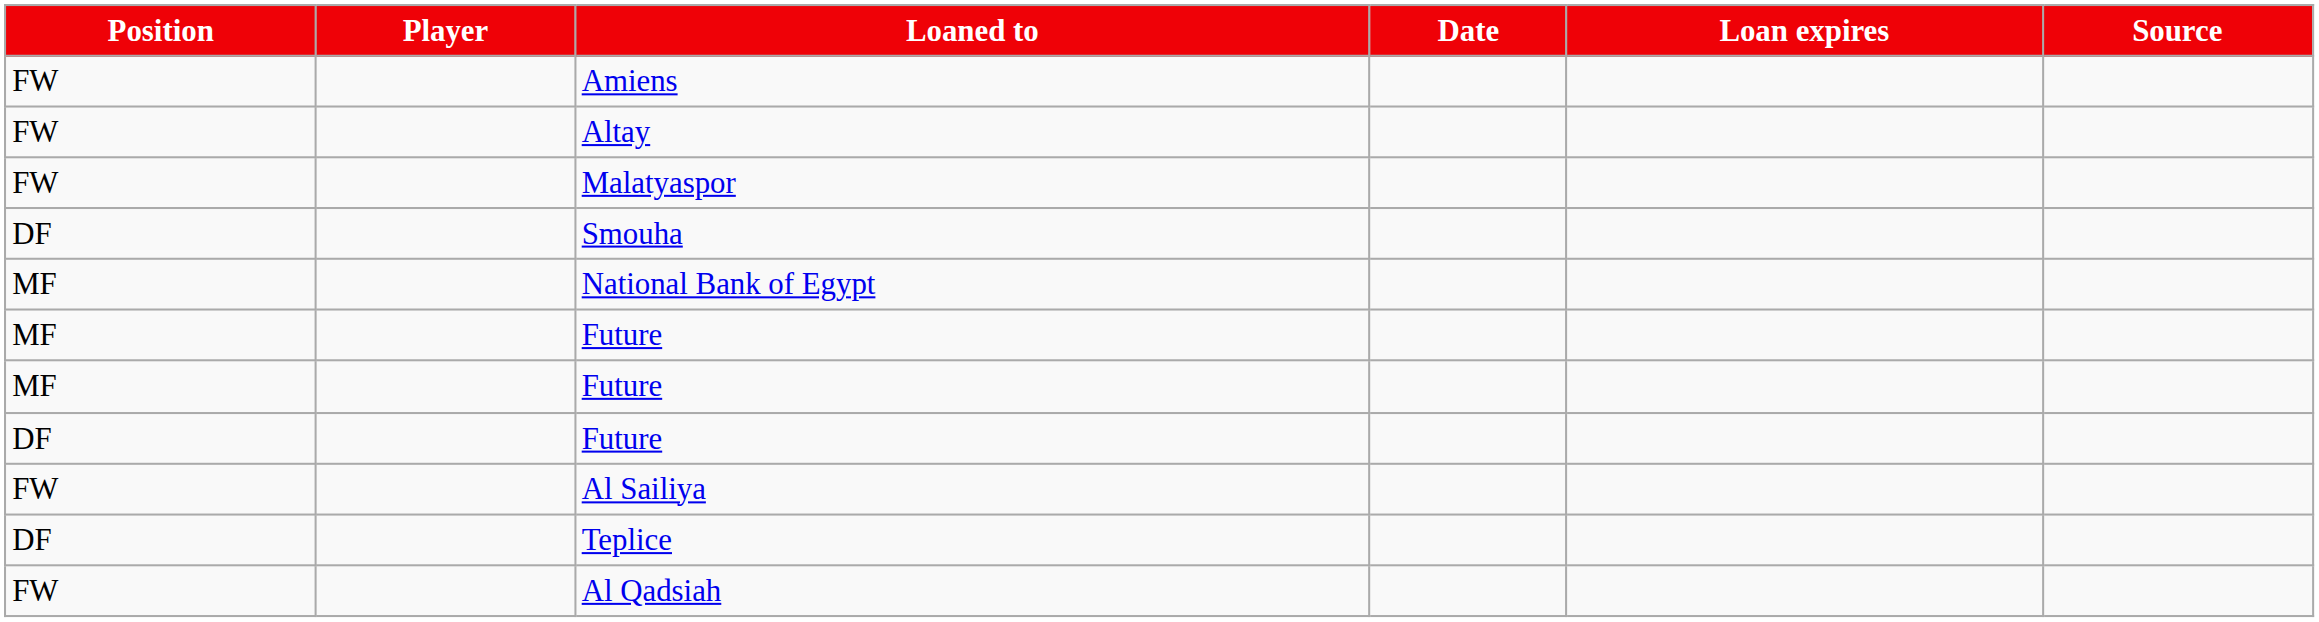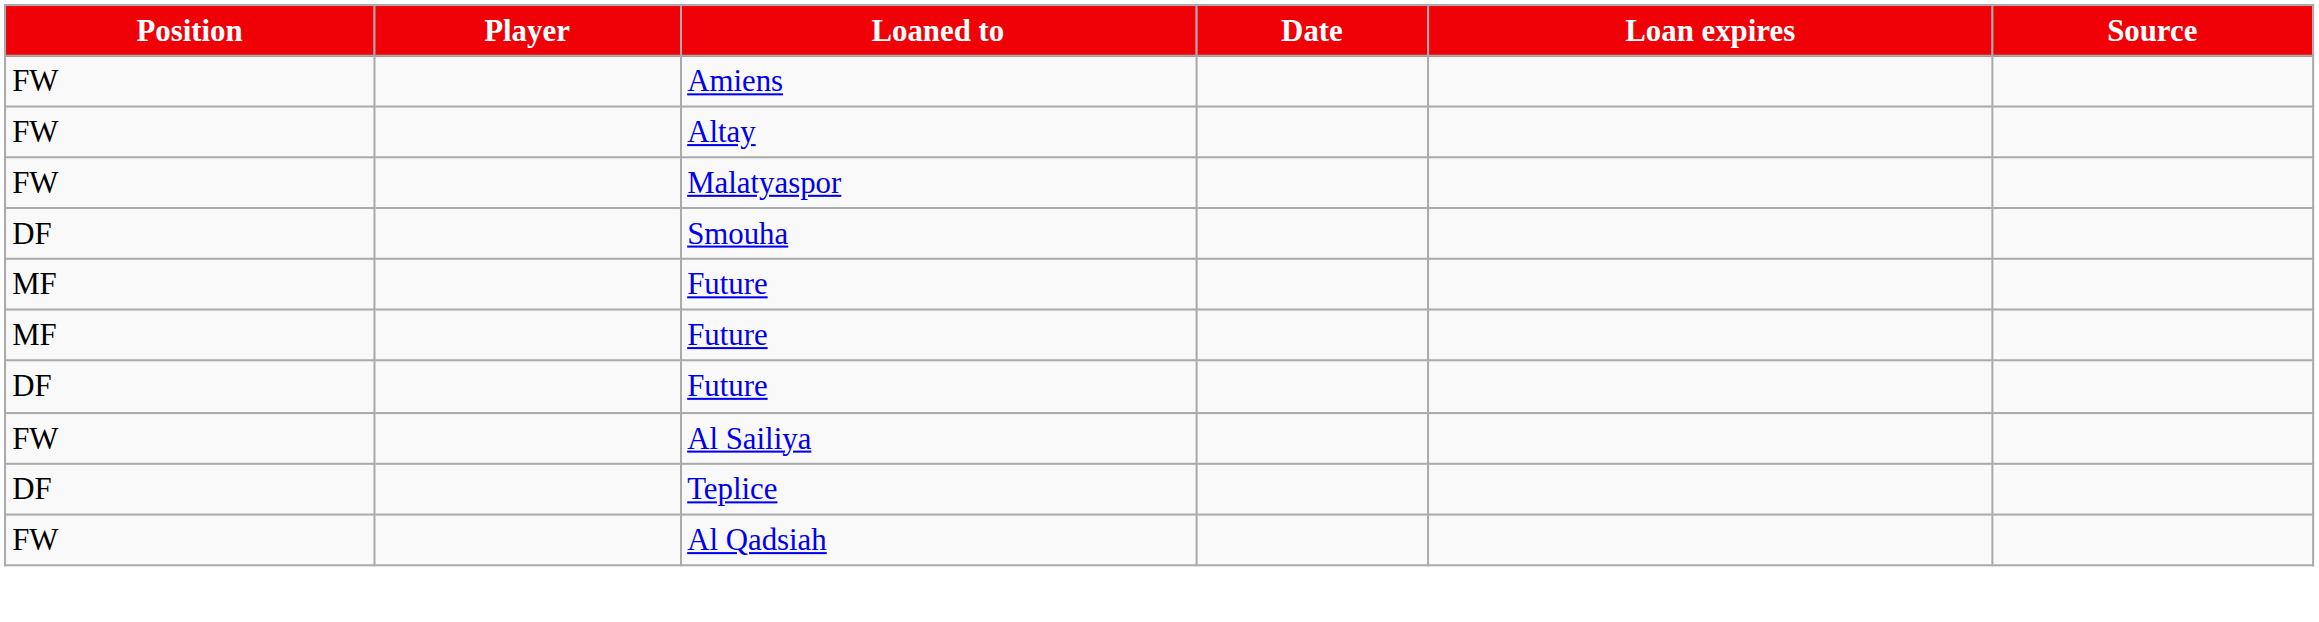- row: MF | National Bank of Egypt
